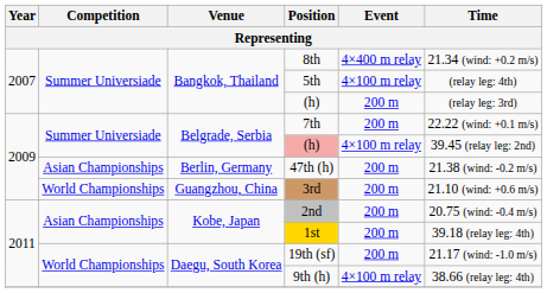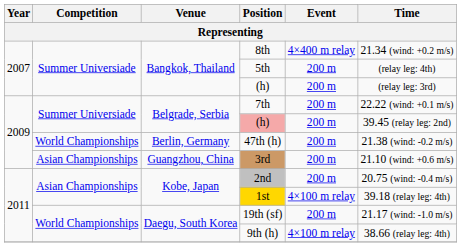5th | Event: 4×100 m relay -> 200 m
Belgrade, Serbia / (h) | Event: 4×100 m relay -> 200 m
47th (h) | Competition: Asian Championships -> World Championships
3rd | Competition: World Championships -> Asian Championships
1st | Event: 200 m -> 4×100 m relay
